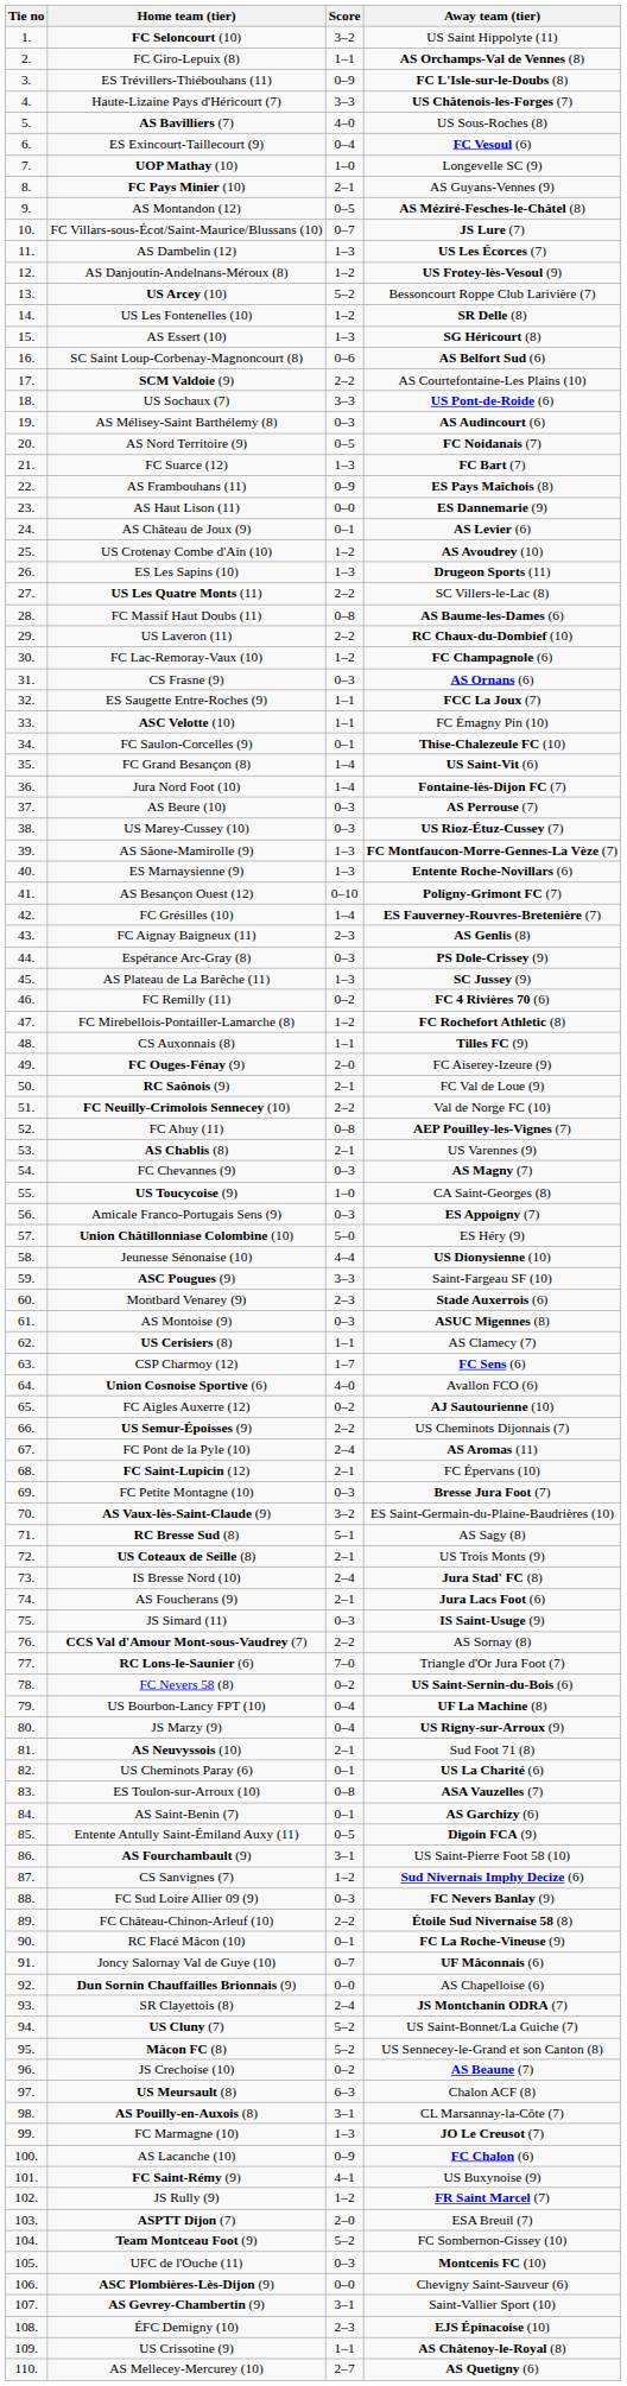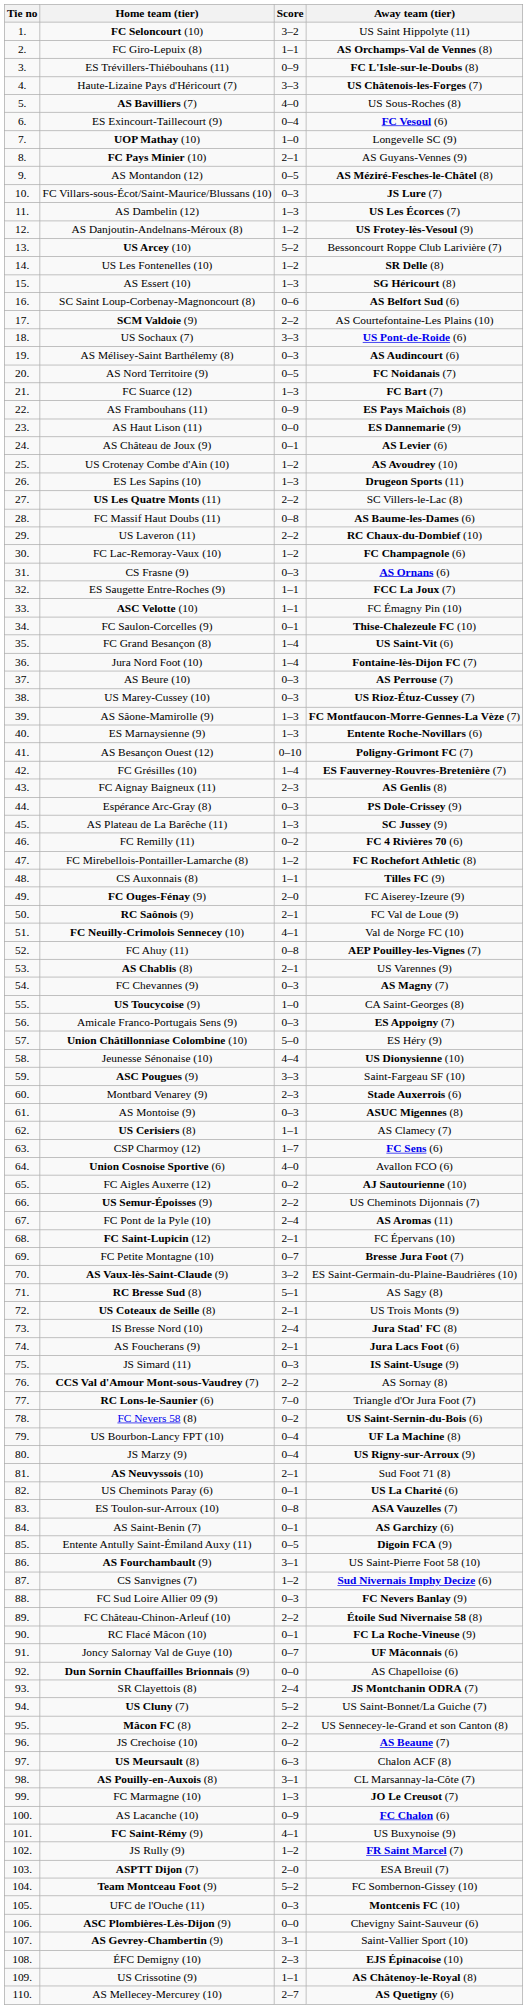FC Villars-sous-Écot/Saint-Maurice/Blussans (10) | Score: 0–7 -> 0–3
FC Neuilly-Crimolois Sennecey (10) | Score: 2–2 -> 4–1
FC Petite Montagne (10) | Score: 0–3 -> 0–7
Mâcon FC (8) | Score: 5–2 -> 2–2
